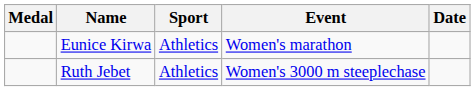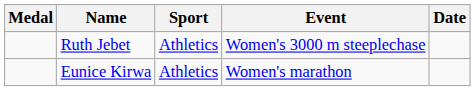rows swapped: Ruth Jebet <-> Eunice Kirwa
